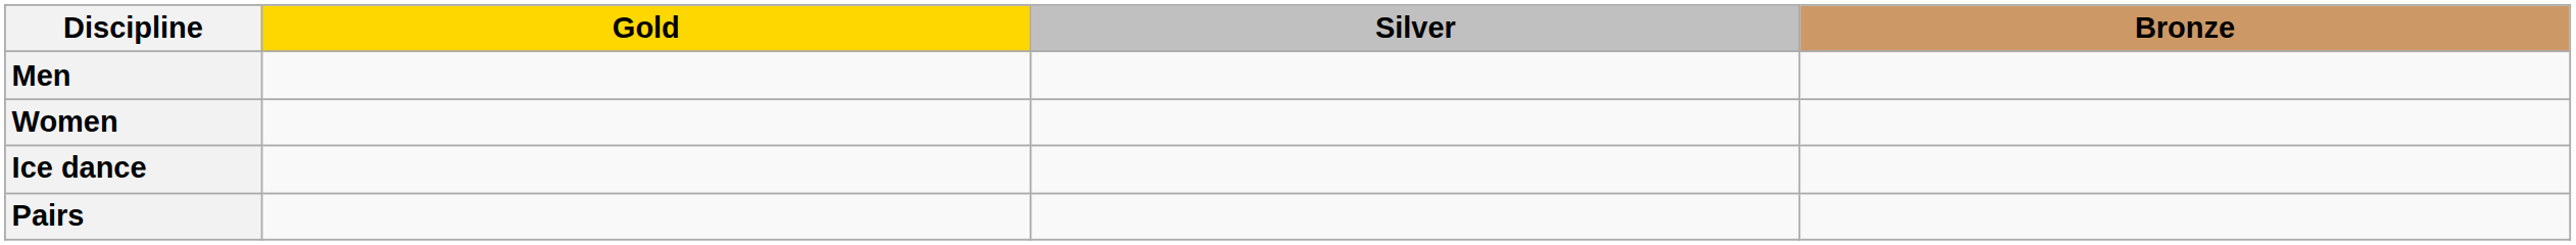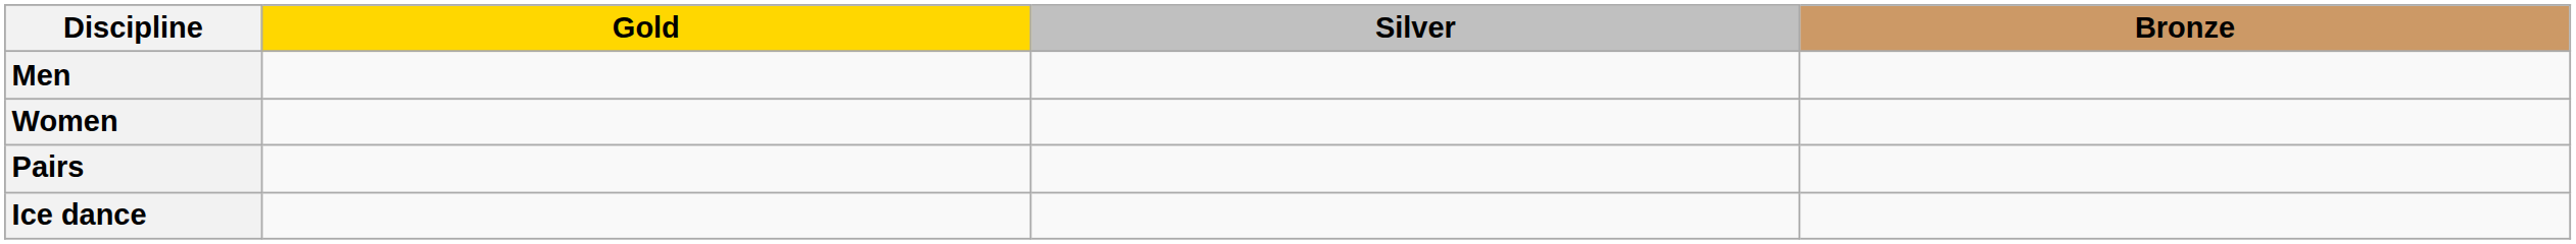rows swapped: Pairs <-> Ice dance
